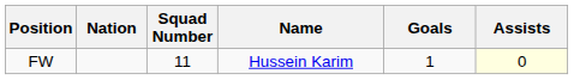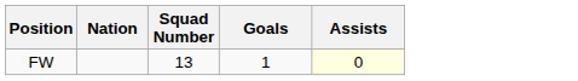- column: Name | Hussein Karim
FW | Squad Number: 11 -> 13
